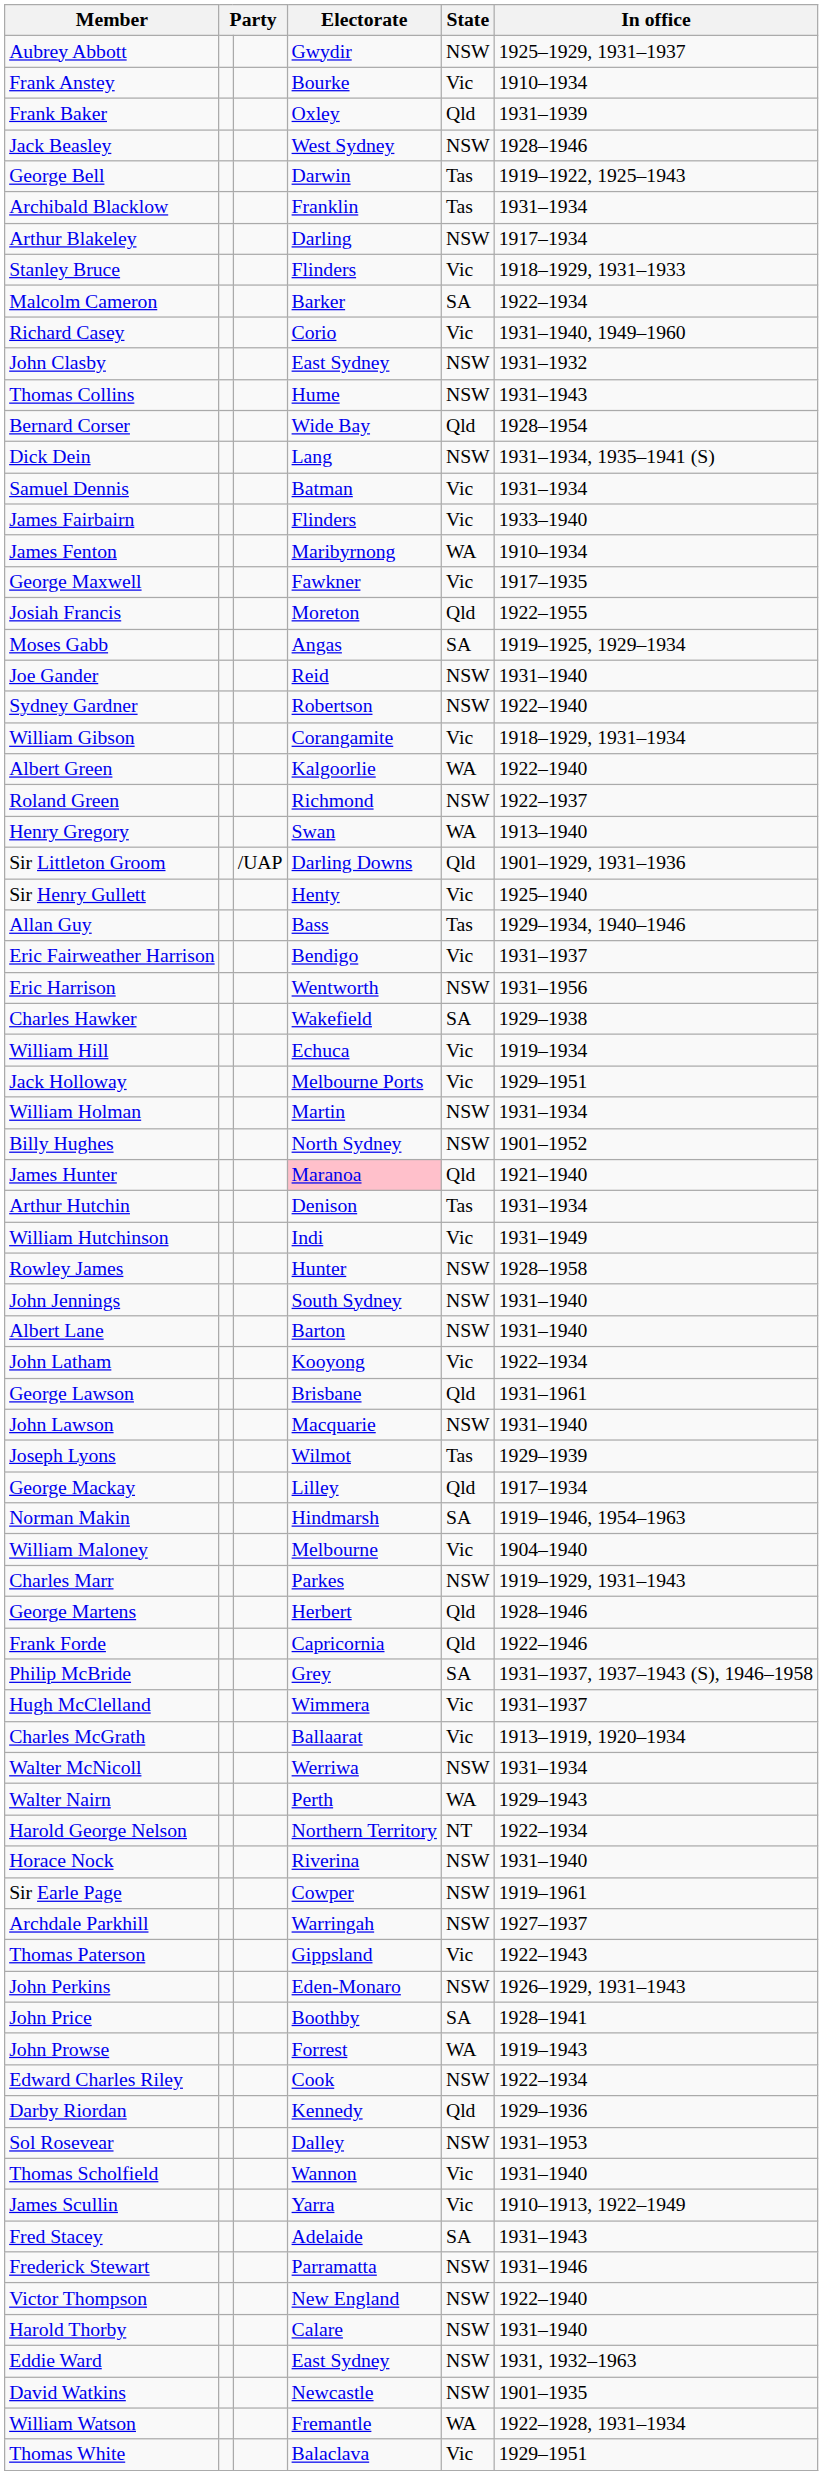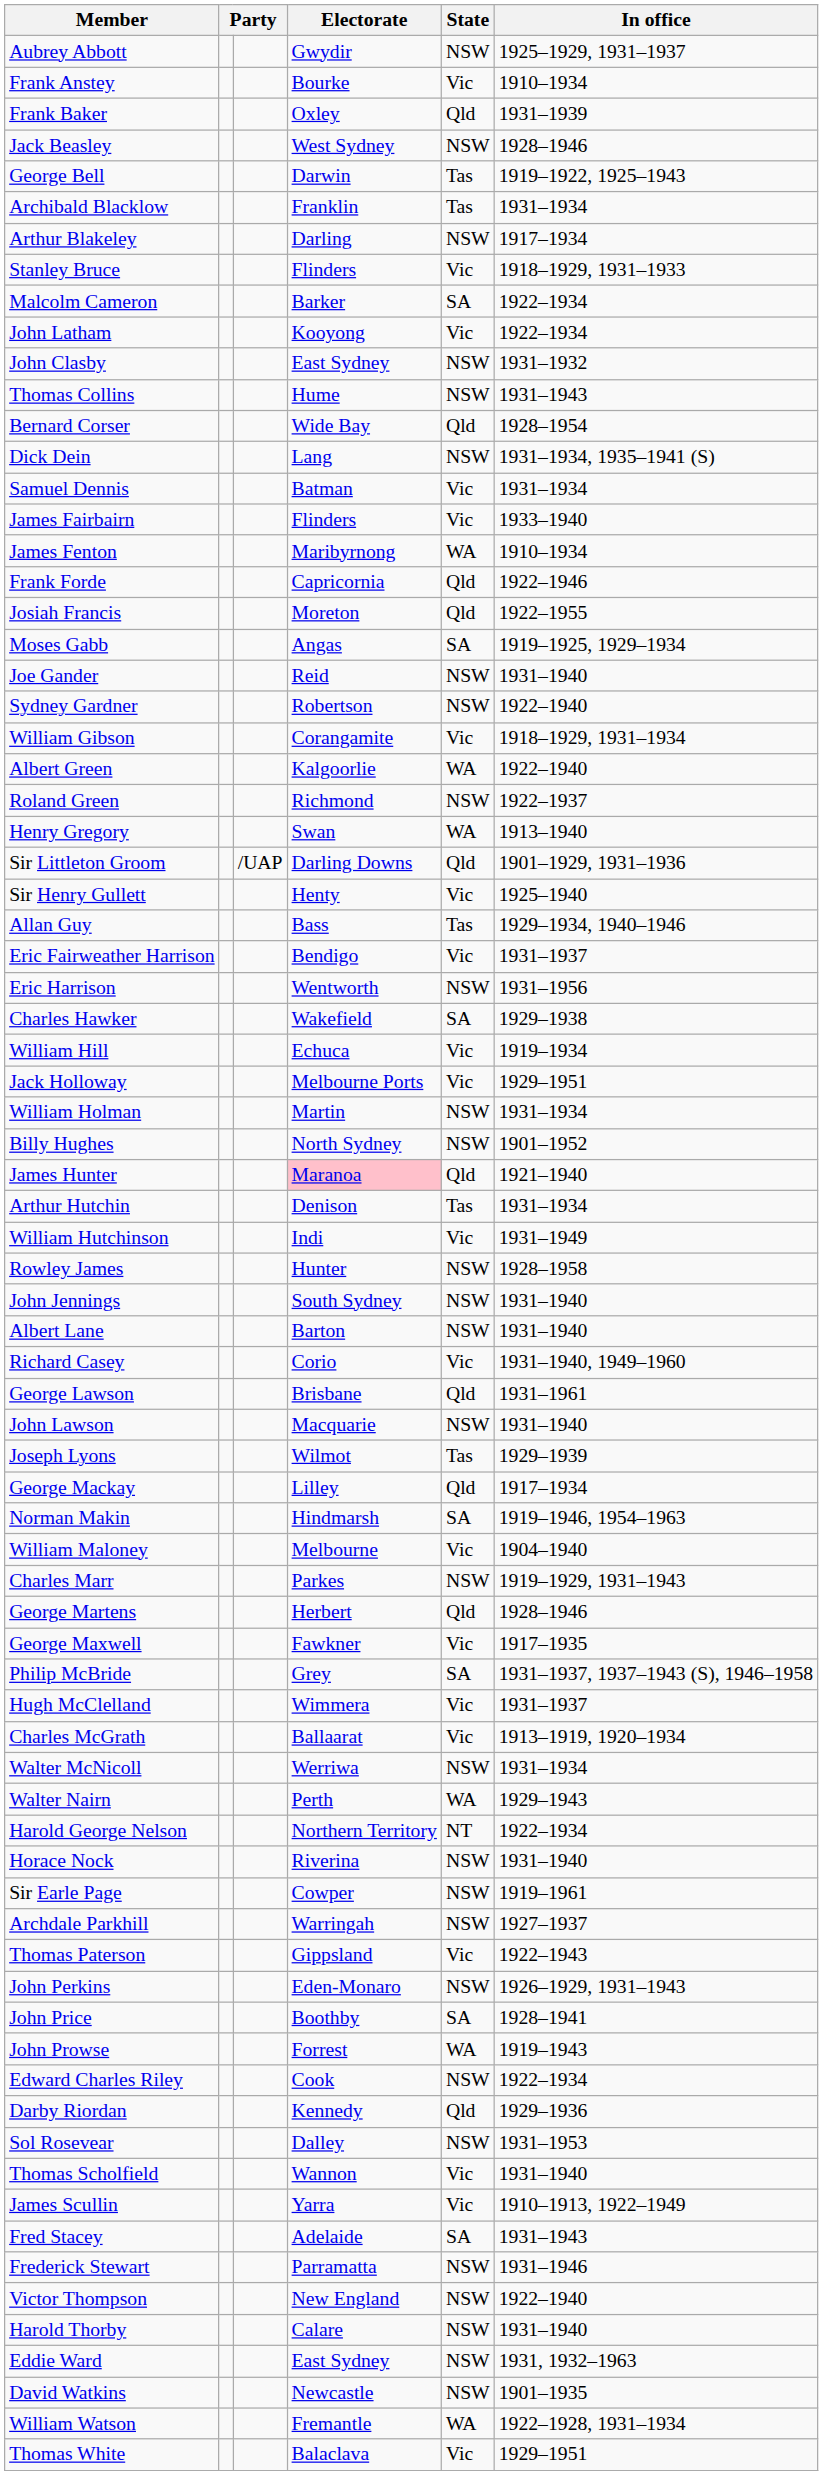rows swapped: Richard Casey <-> John Latham
rows swapped: Frank Forde <-> George Maxwell
